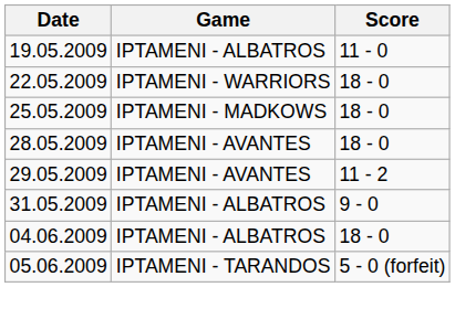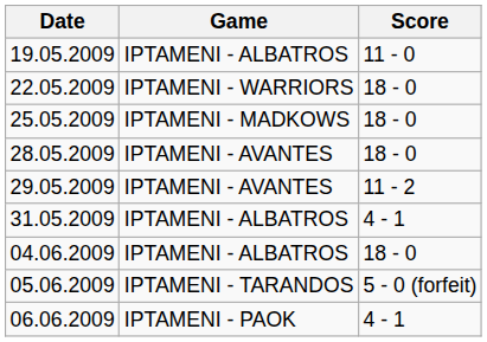31.05.2009 | Score: 9 - 0 -> 4 - 1
+ row: 06.06.2009 | IPTAMENI - PAOK | 4 - 1
